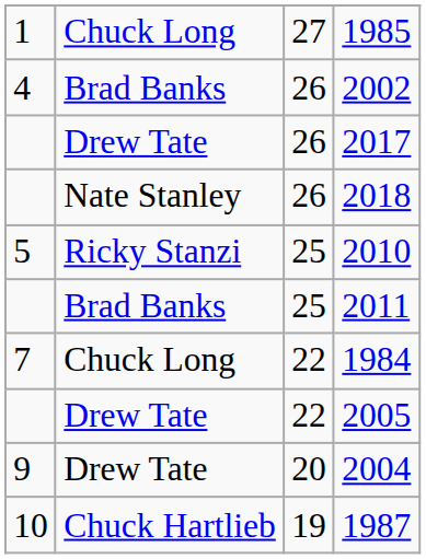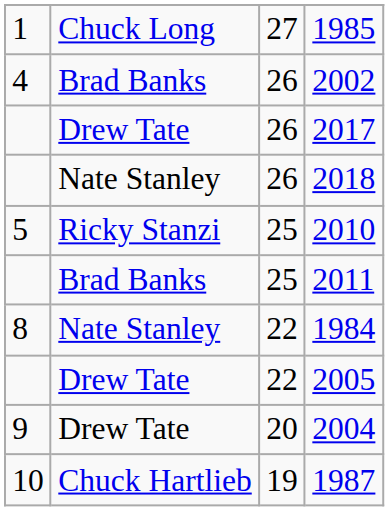1984 | column 1: 7 -> 8
1984 | column 2: Chuck Long -> Nate Stanley
